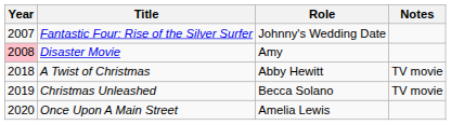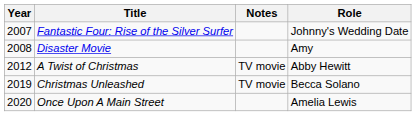columns swapped: Role <-> Notes
Disaster Movie | Year: pink background -> no background
A Twist of Christmas | Year: 2018 -> 2012
